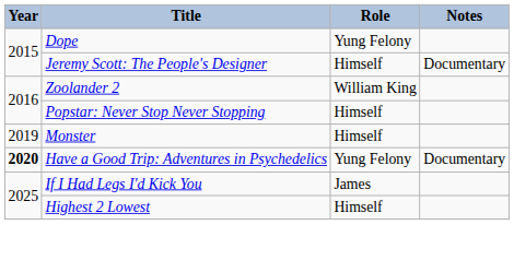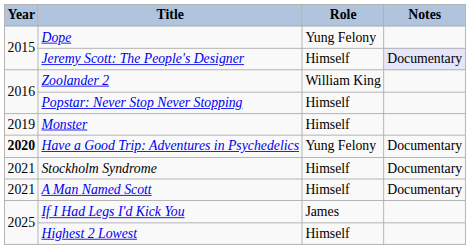Jeremy Scott: The People's Designer | Notes: no background -> lavender background
+ row: 2021 | Stockholm Syndrome | Himself | Documentary
+ row: 2021 | A Man Named Scott | Himself | Documentary
